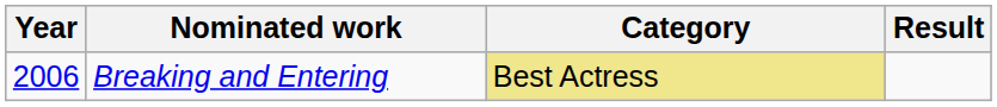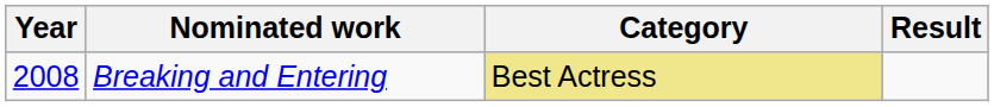Breaking and Entering | Year: 2006 -> 2008
